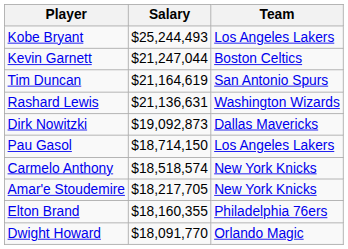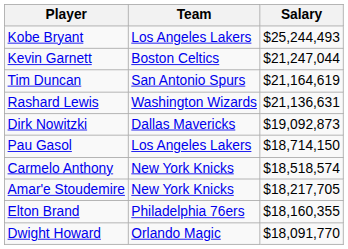columns swapped: Salary <-> Team
